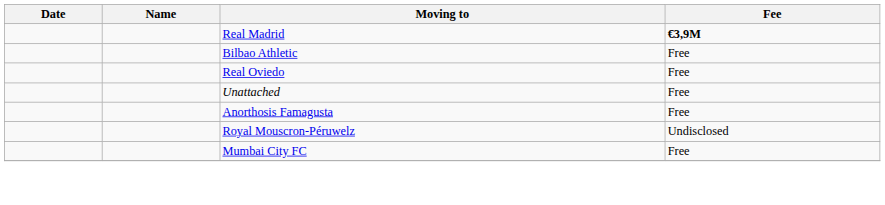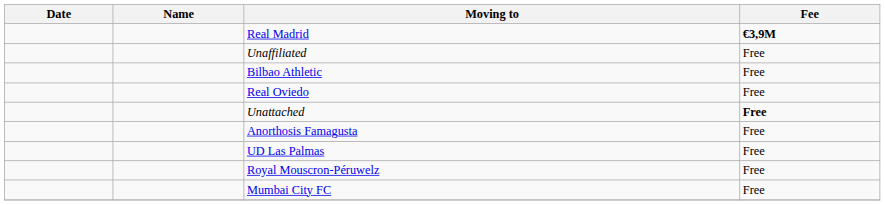+ row: Unaffiliated | Free
Unattached | Fee: normal -> bold
+ row: UD Las Palmas | Free
Royal Mouscron-Péruwelz | Fee: Undisclosed -> Free
